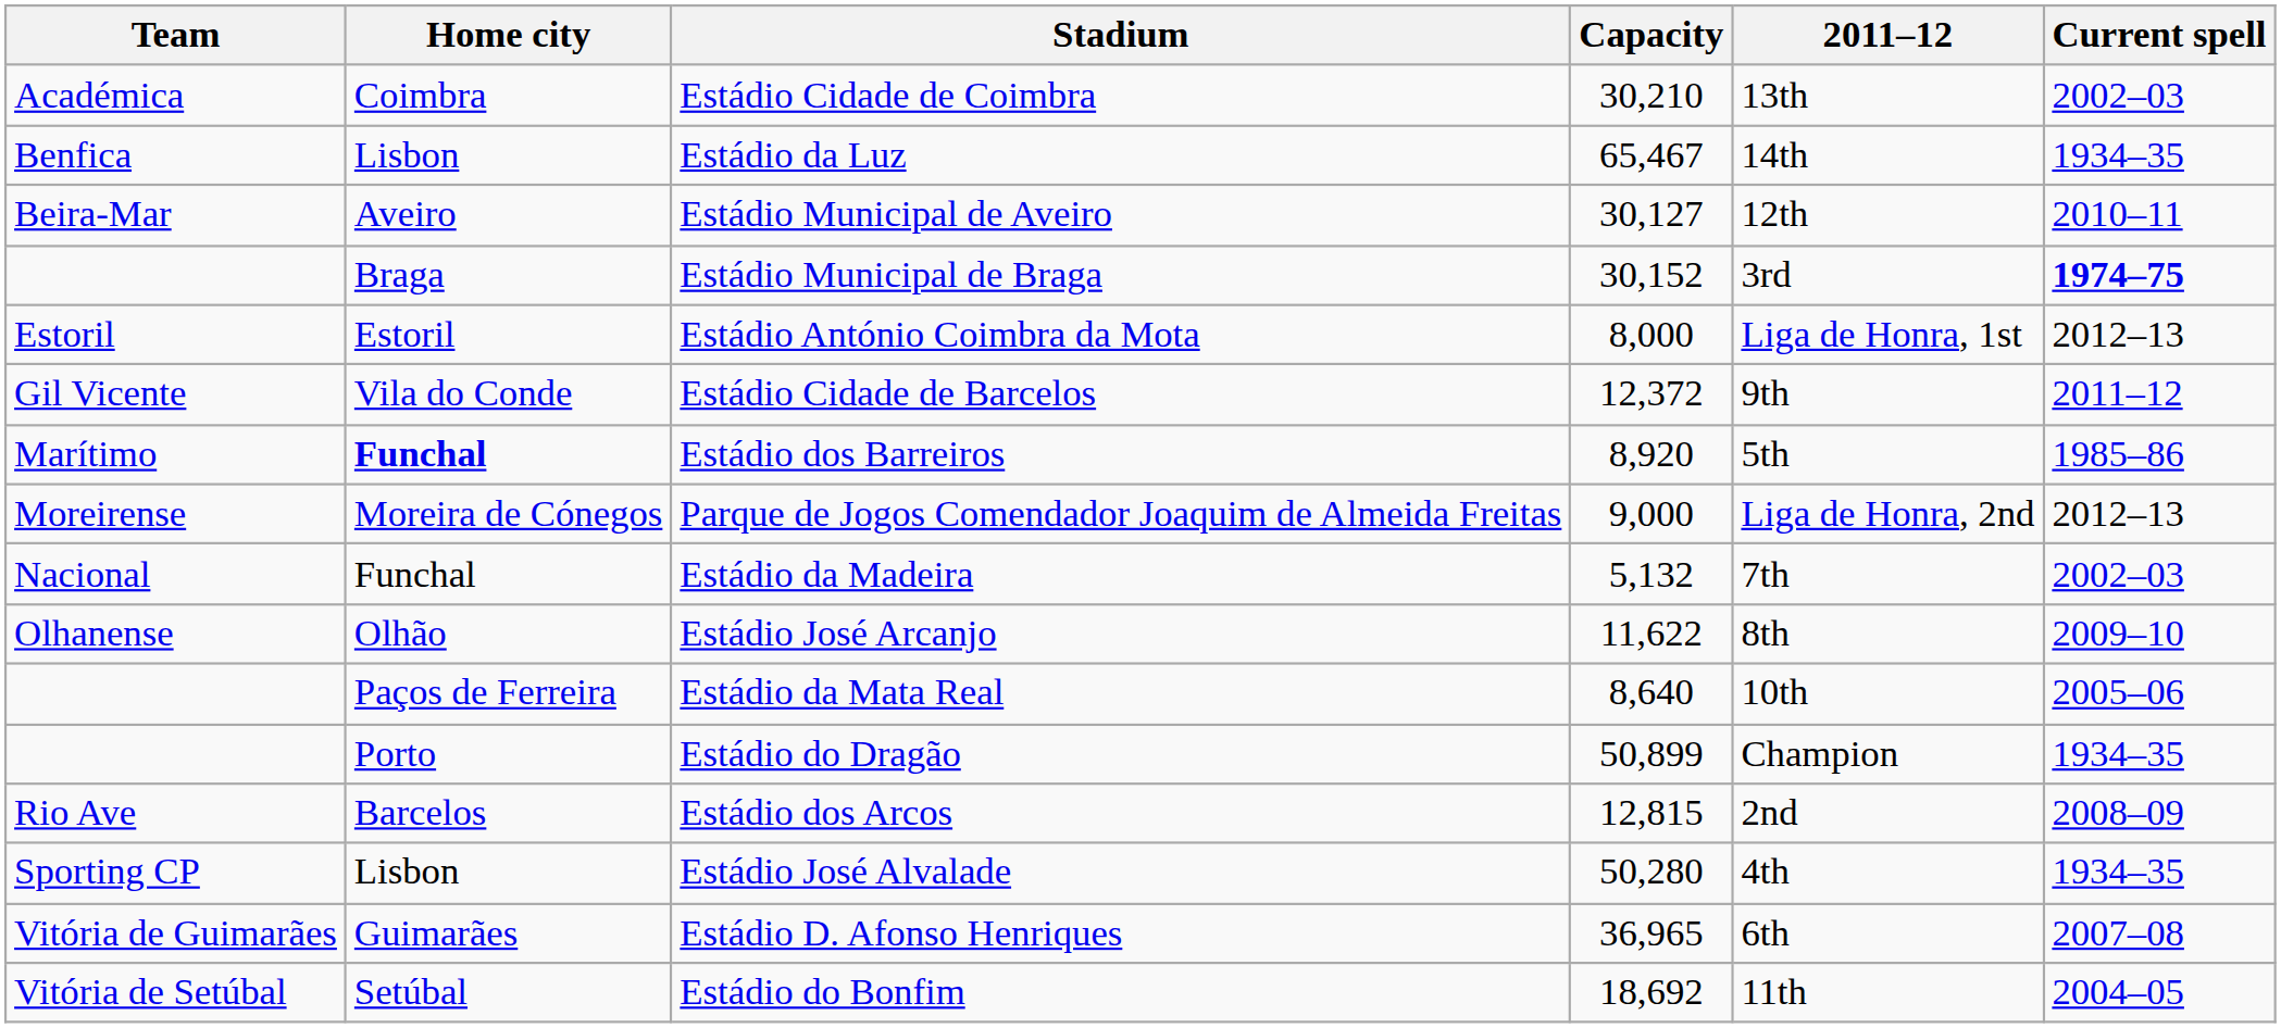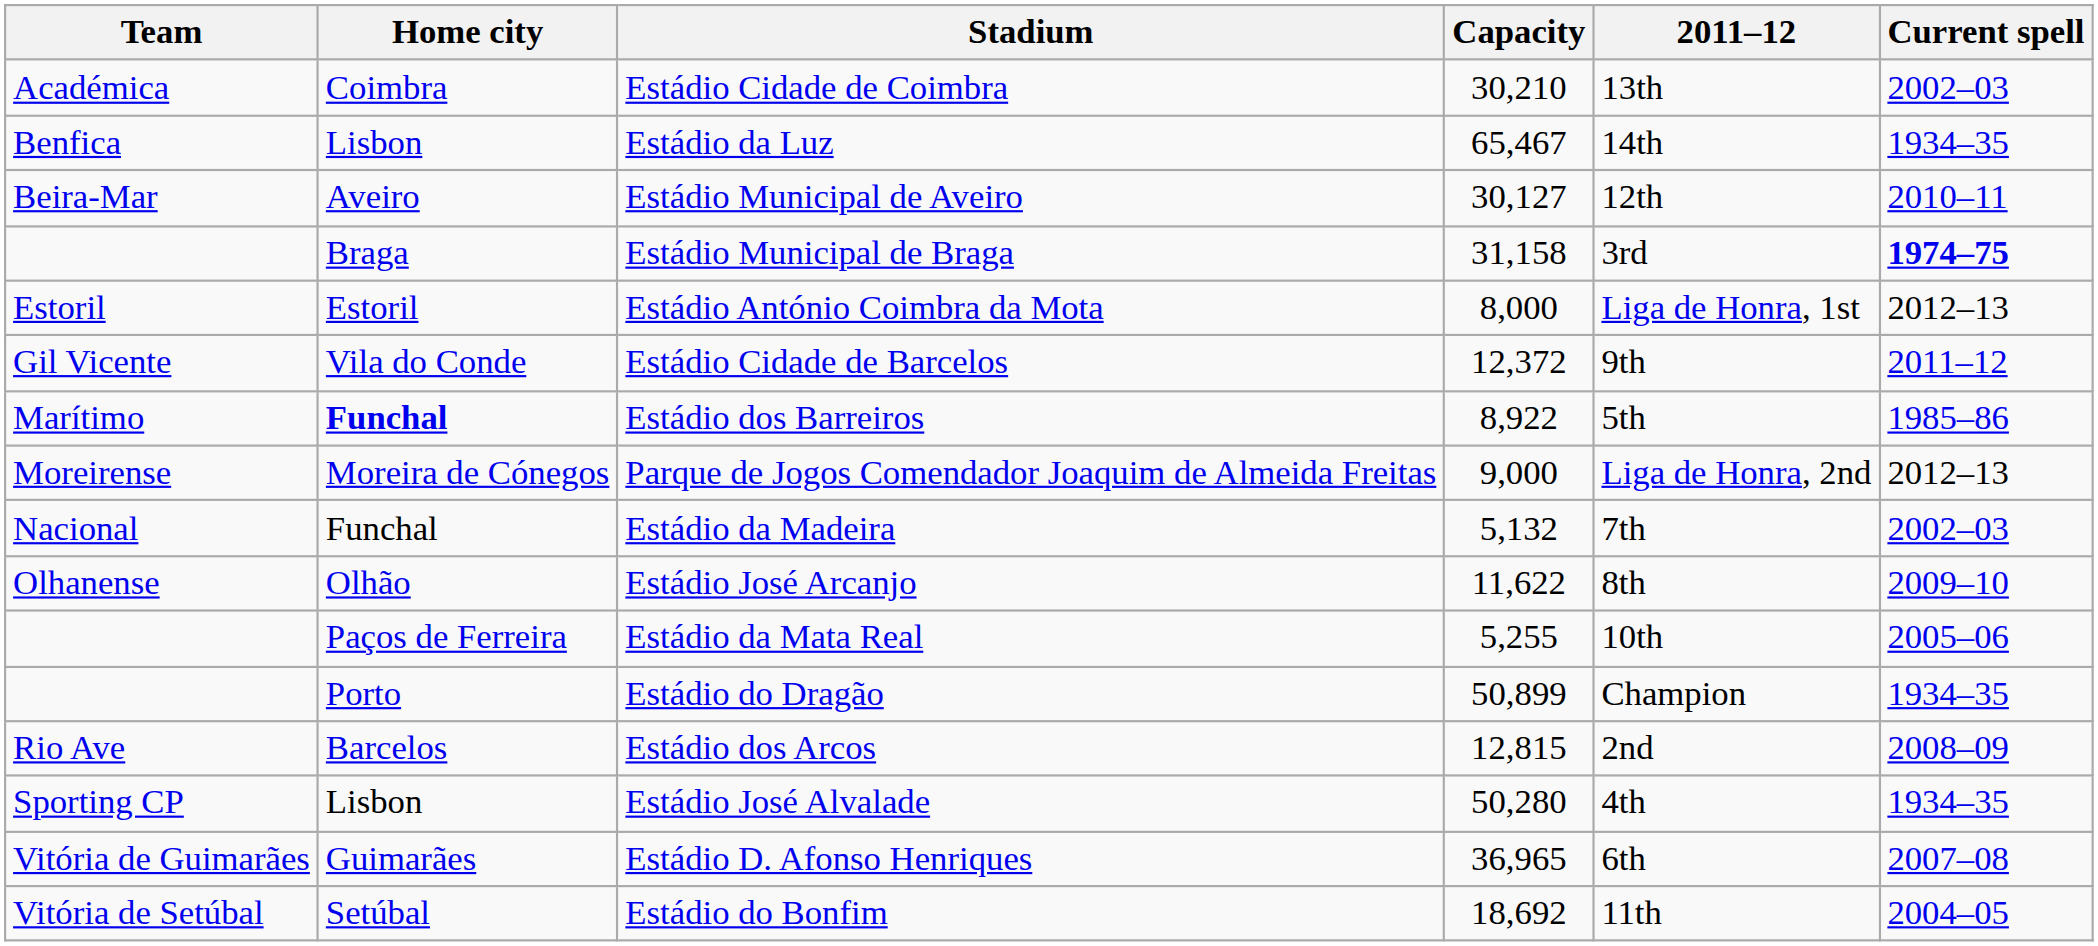Estádio Municipal de Braga | Capacity: 30,152 -> 31,158
Estádio dos Barreiros | Capacity: 8,920 -> 8,922
Estádio da Mata Real | Capacity: 8,640 -> 5,255
